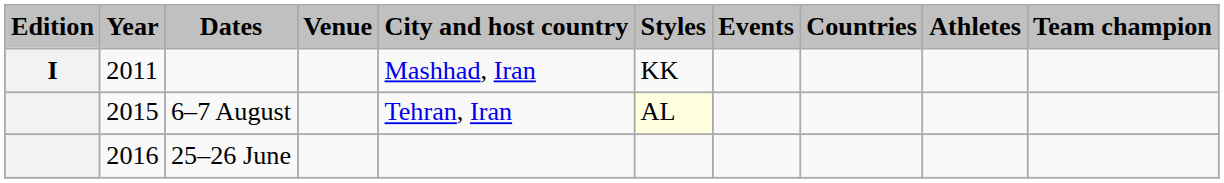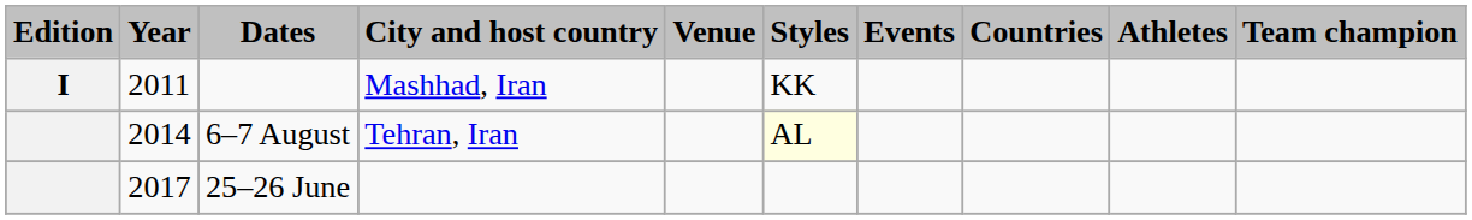columns swapped: City and host country <-> Venue
6–7 August | Year: 2015 -> 2014
25–26 June | Year: 2016 -> 2017
